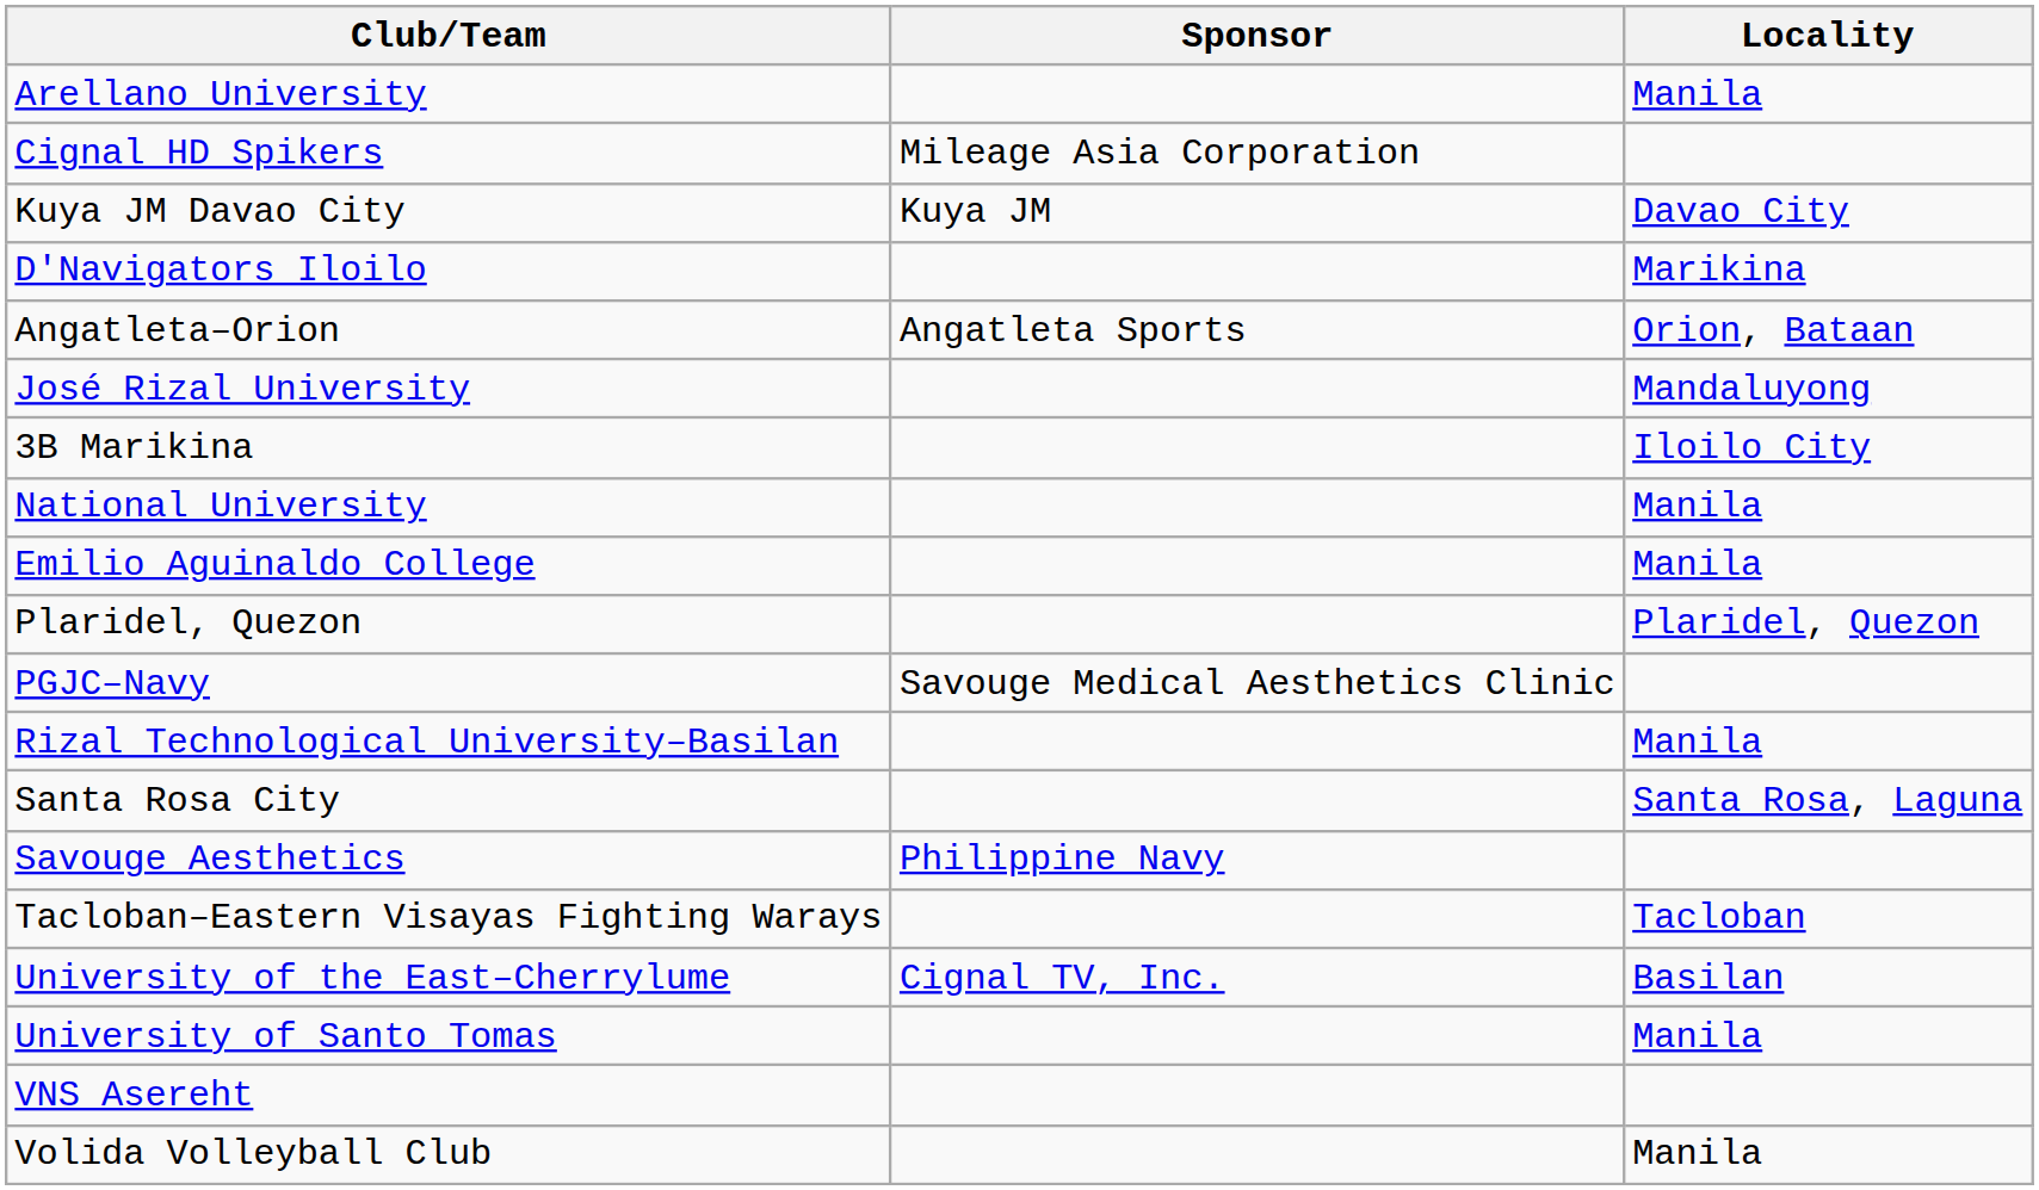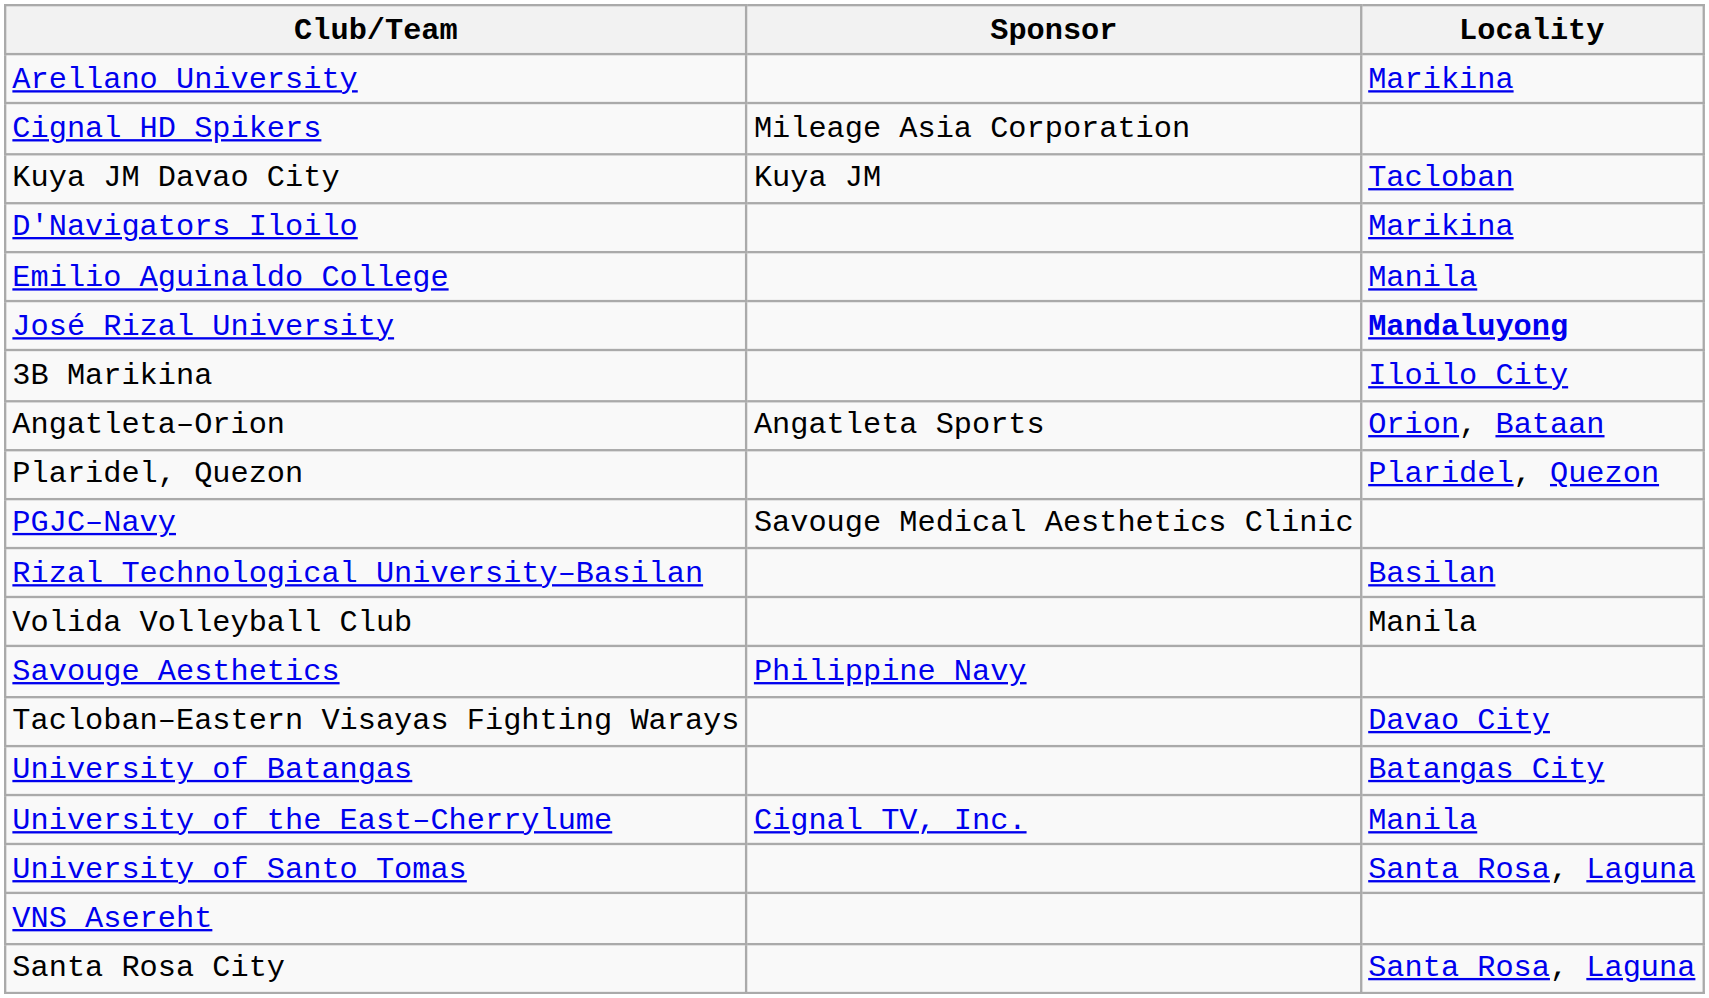Arellano University | Locality: Manila -> Marikina
Kuya JM Davao City | Locality: Davao City -> Tacloban
rows swapped: Emilio Aguinaldo College <-> Angatleta–Orion
José Rizal University | Locality: normal -> bold
- row: National University | Manila
Rizal Technological University–Basilan | Locality: Manila -> Basilan
rows swapped: Santa Rosa City <-> Volida Volleyball Club
Tacloban–Eastern Visayas Fighting Warays | Locality: Tacloban -> Davao City
+ row: University of Batangas | Batangas City
University of the East–Cherrylume | Locality: Basilan -> Manila
University of Santo Tomas | Locality: Manila -> Santa Rosa, Laguna
